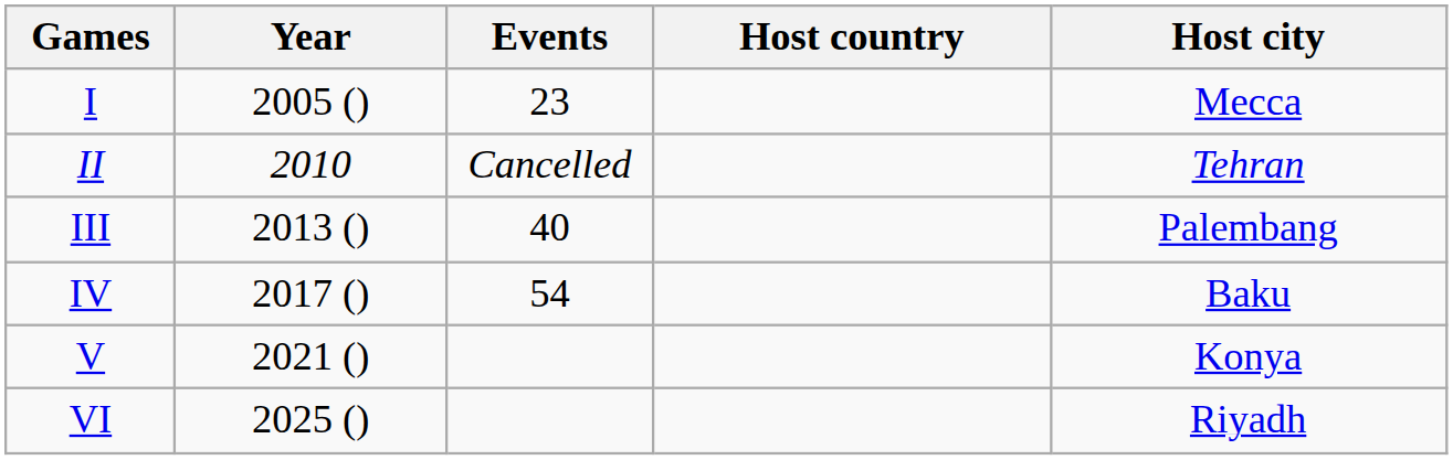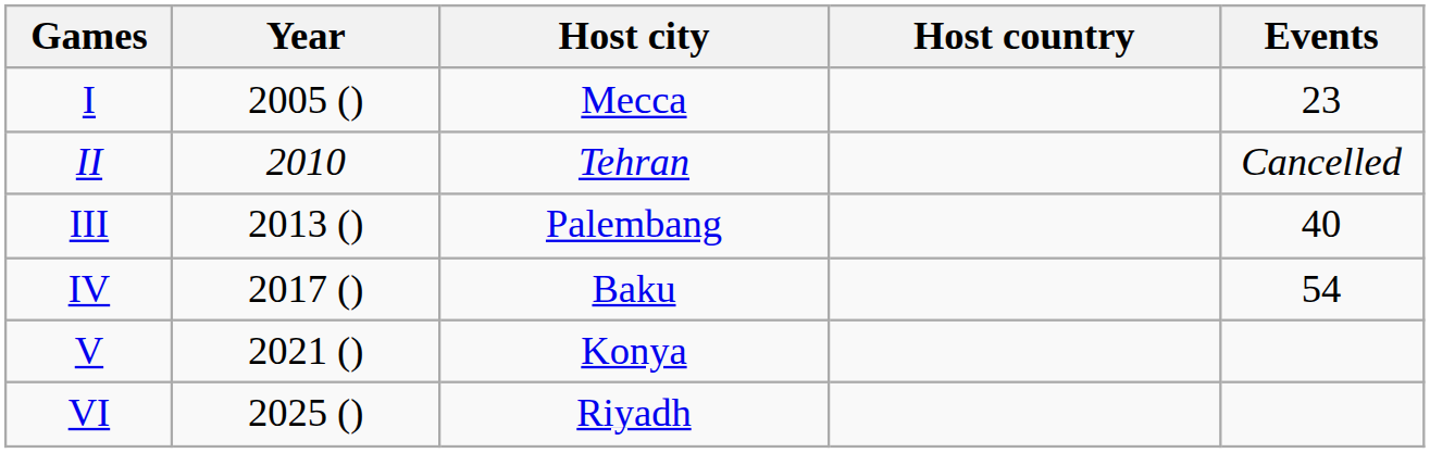columns swapped: Host city <-> Events
